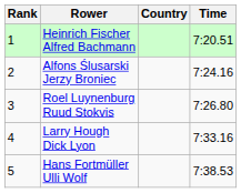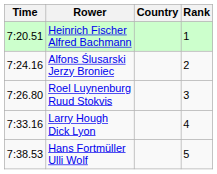columns swapped: Rank <-> Time
